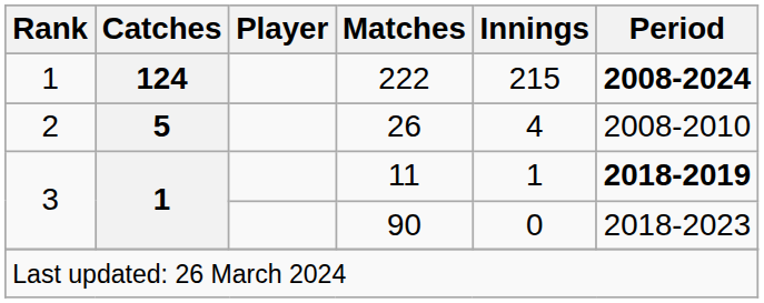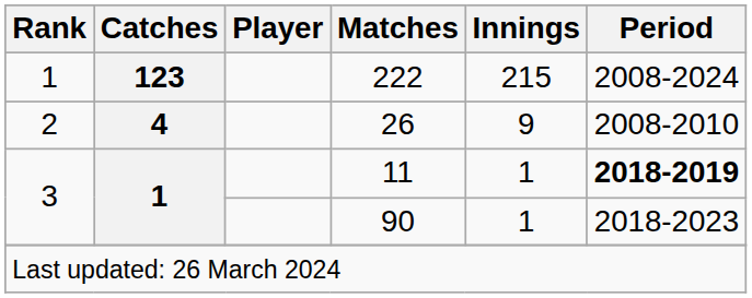222 | Catches: 124 -> 123
222 | Period: bold -> normal
26 | Catches: 5 -> 4
26 | Innings: 4 -> 9
90 | Innings: 0 -> 1
